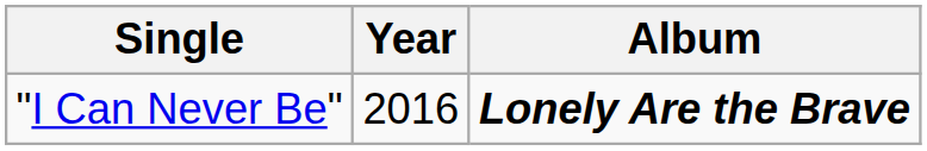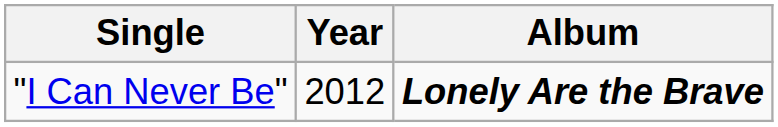"I Can Never Be" | Year: 2016 -> 2012
